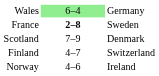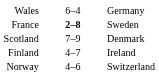Wales | column 2: lightgreen background -> no background
Finland | column 3: Switzerland -> Ireland
Norway | column 3: Ireland -> Switzerland
